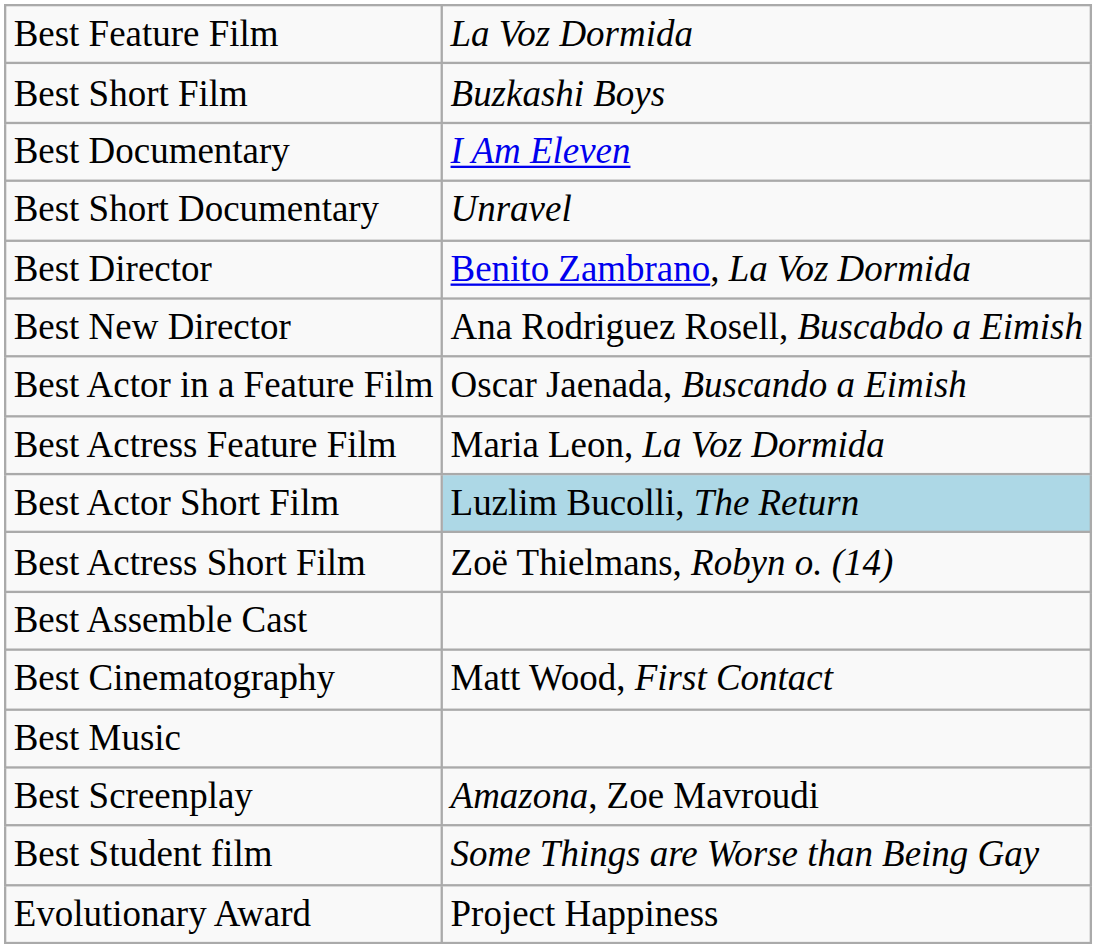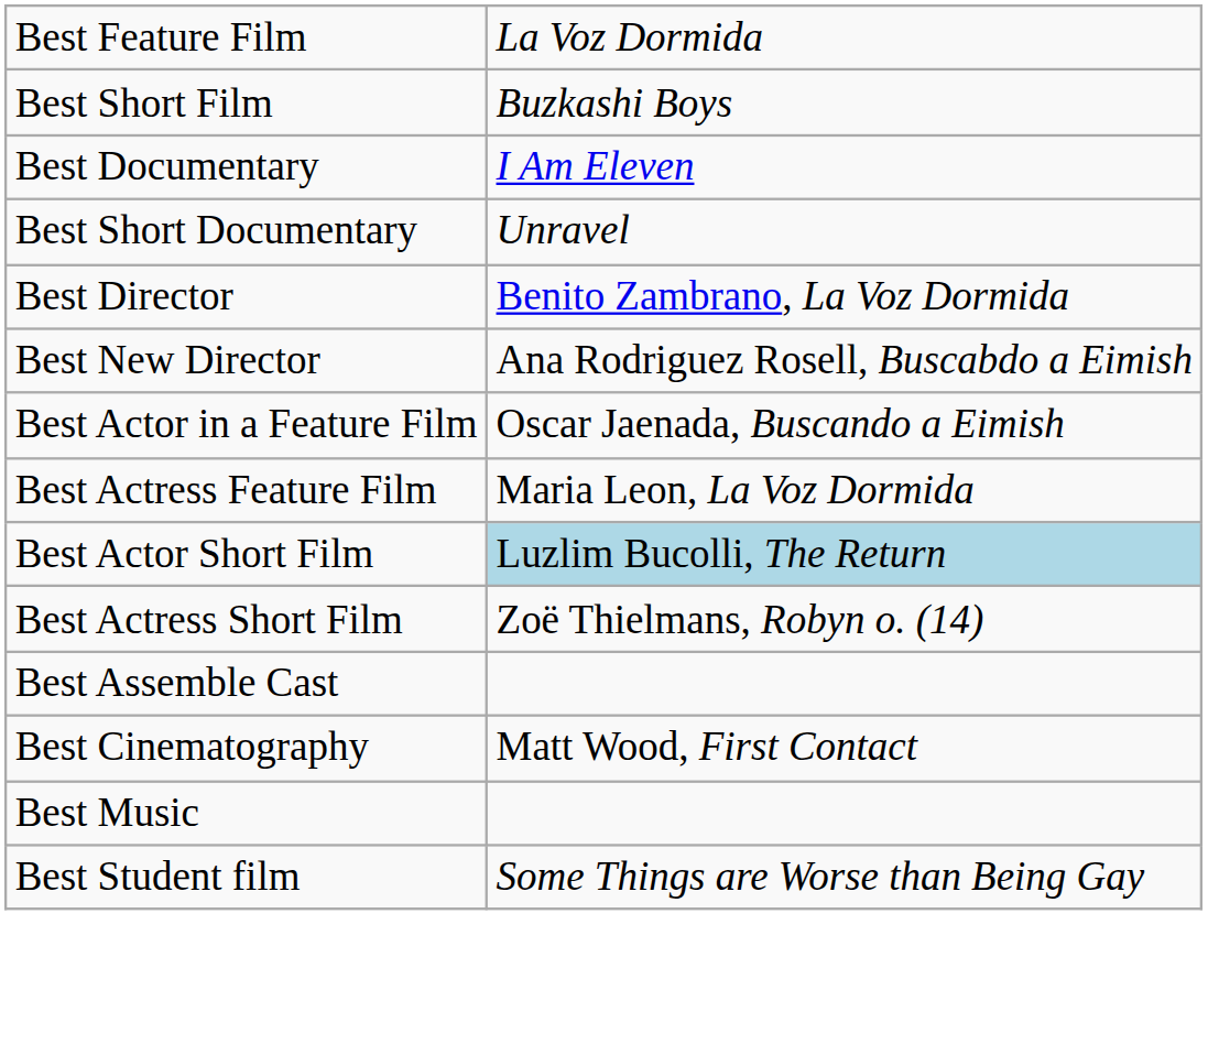- row: Best Screenplay | Amazona, Zoe Mavroudi
- row: Evolutionary Award | Project Happiness
